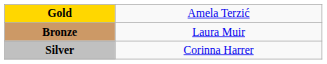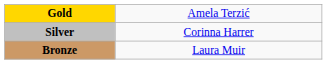rows swapped: Silver <-> Bronze
